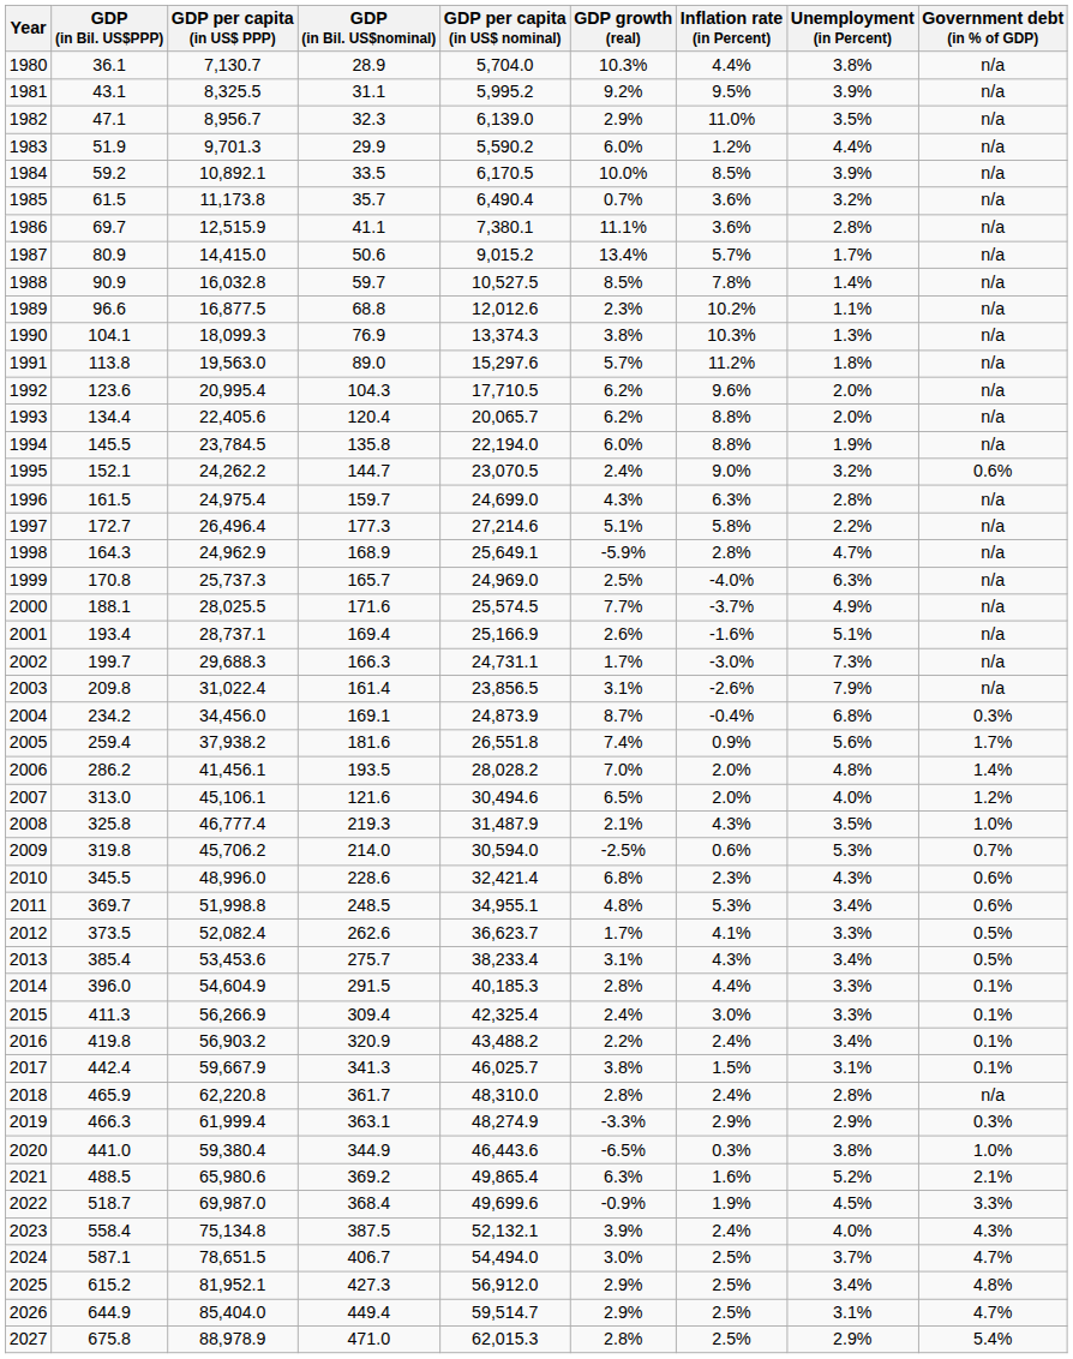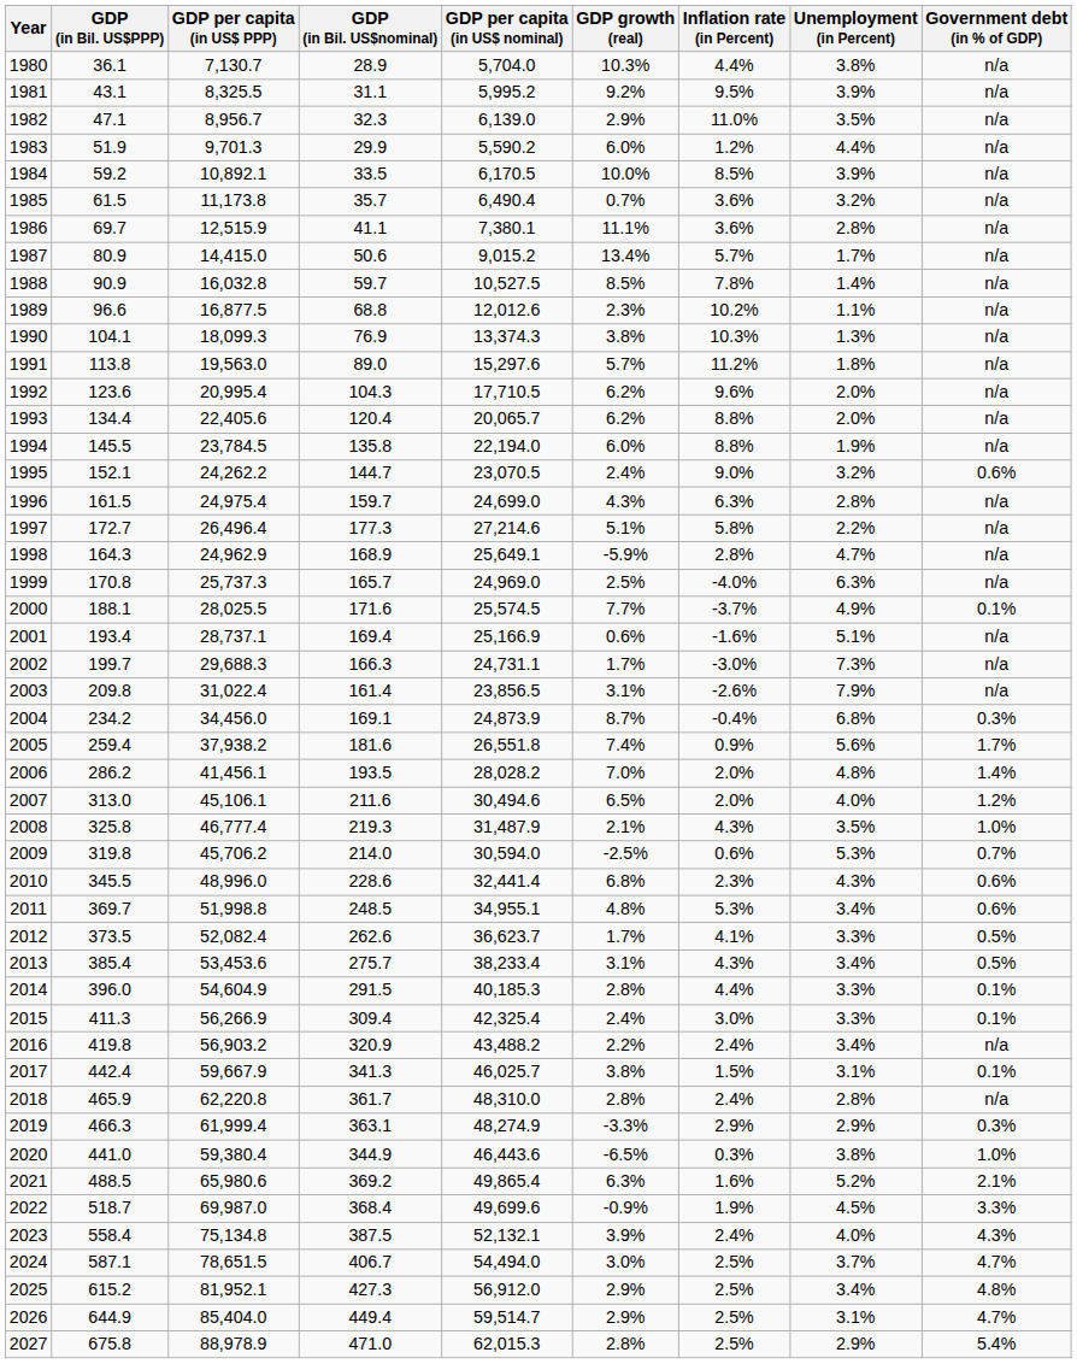2000 | Government debt (in % of GDP): n/a -> 0.1%
2001 | GDP growth (real): 2.6% -> 0.6%
2007 | GDP (in Bil. US$nominal): 121.6 -> 211.6
2010 | GDP per capita (in US$ nominal): 32,421.4 -> 32,441.4
2016 | Government debt (in % of GDP): 0.1% -> n/a
